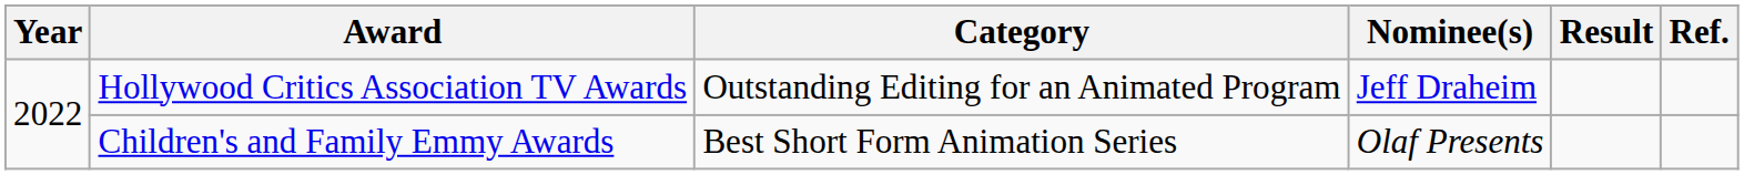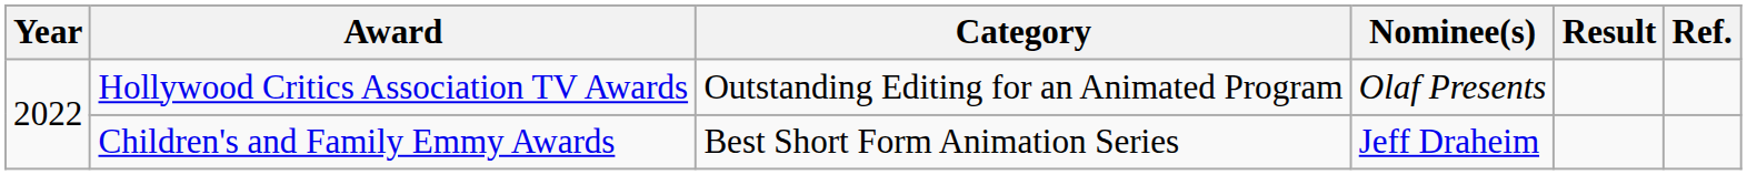Hollywood Critics Association TV Awards | Nominee(s): Jeff Draheim -> Olaf Presents
Children's and Family Emmy Awards | Nominee(s): Olaf Presents -> Jeff Draheim
